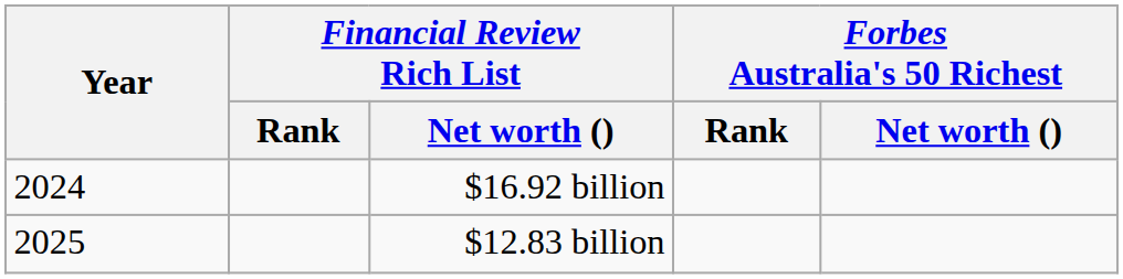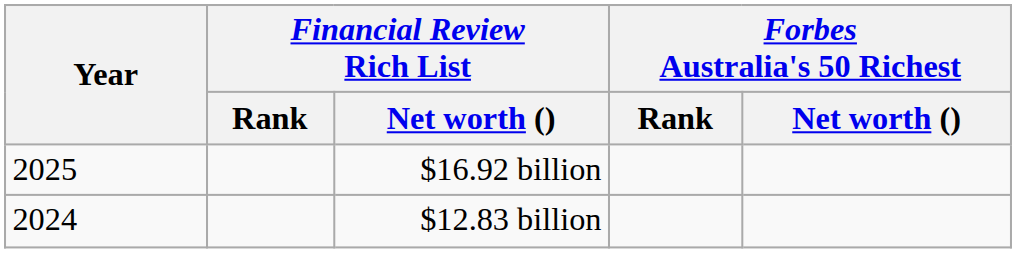$16.92 billion | Year: 2024 -> 2025
$12.83 billion | Year: 2025 -> 2024
